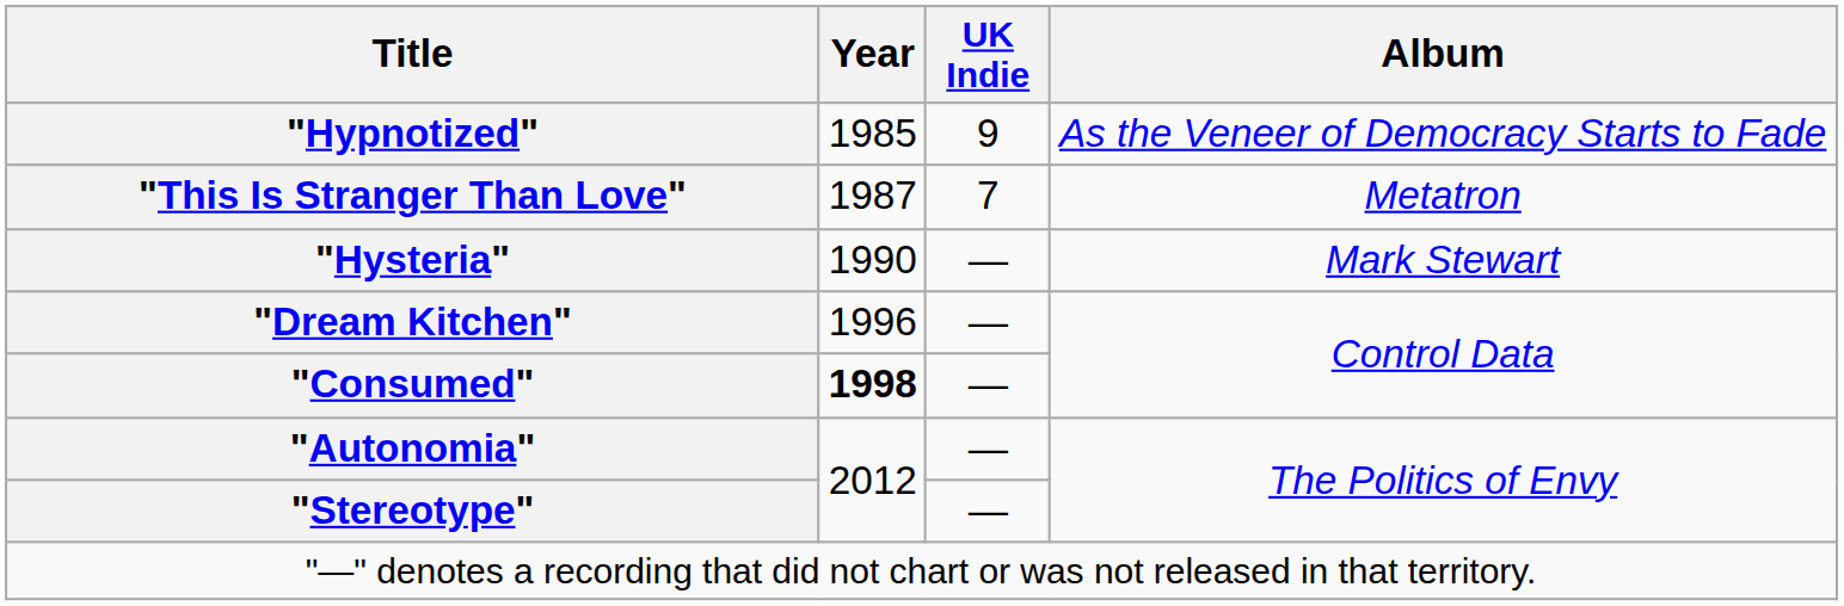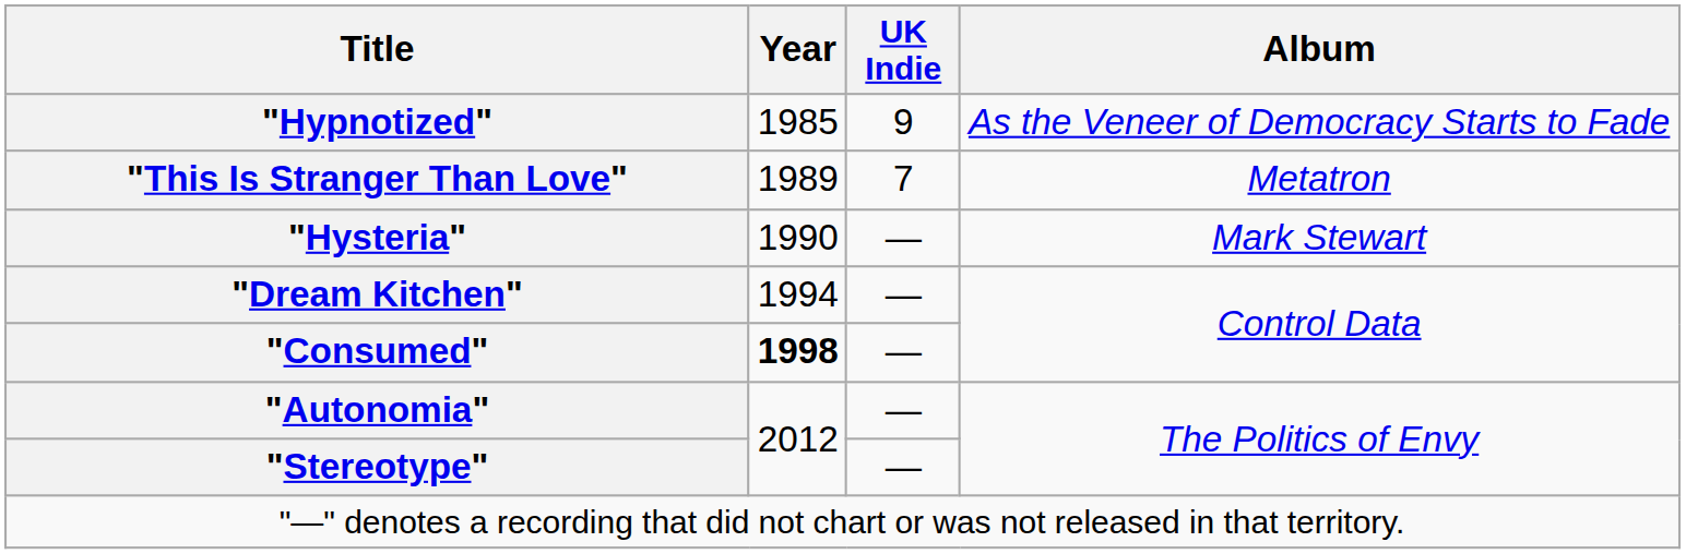"This Is Stranger Than Love" | Year: 1987 -> 1989
"Dream Kitchen" | Year: 1996 -> 1994
